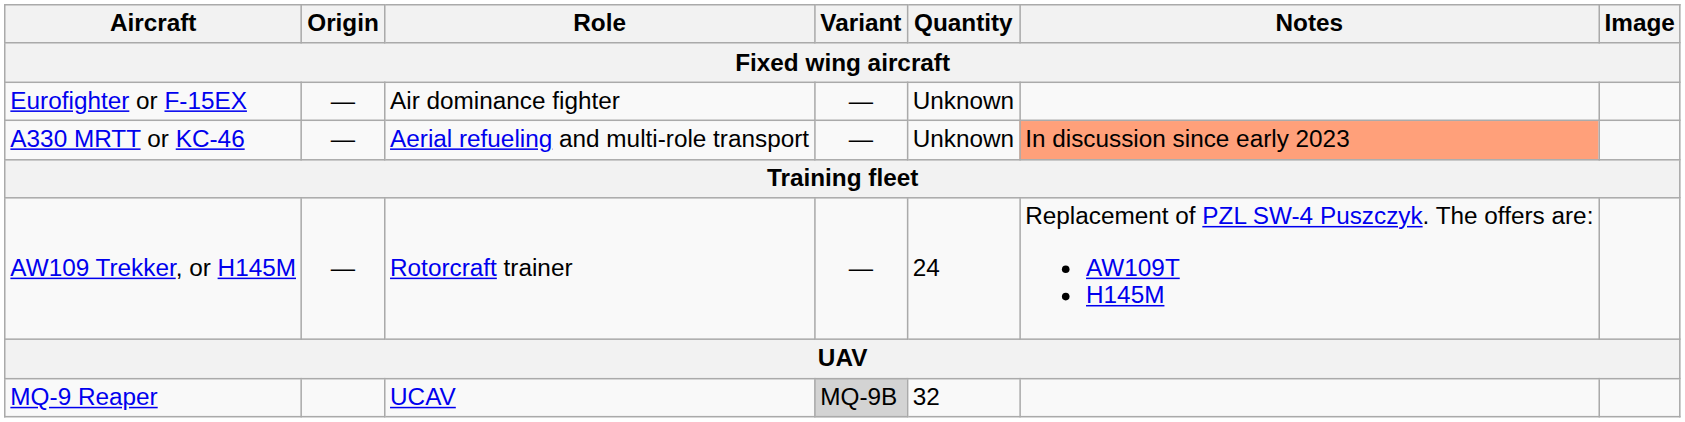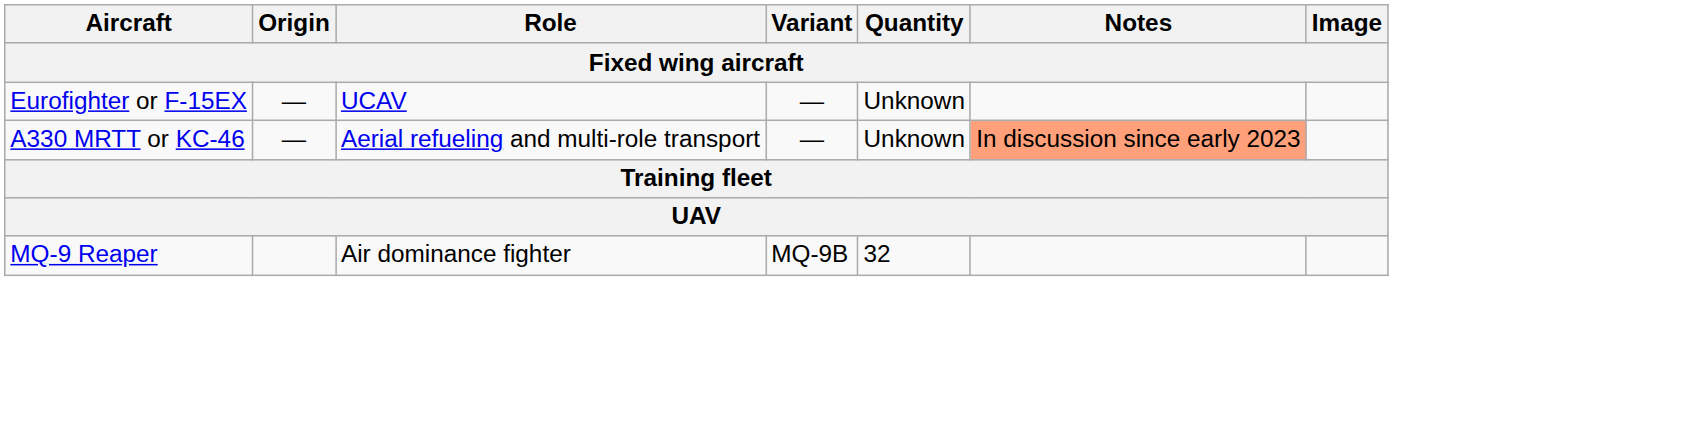Eurofighter or F-15EX | Role: Air dominance fighter -> UCAV
- row: AW109 Trekker, or H145M | — | Rotorcraft trainer | — | 24 | Replacement of PZL SW-4 Puszczyk. The offers are: AW109T H145M
MQ-9 Reaper | Role: UCAV -> Air dominance fighter
MQ-9 Reaper | Variant: lightgrey background -> no background
